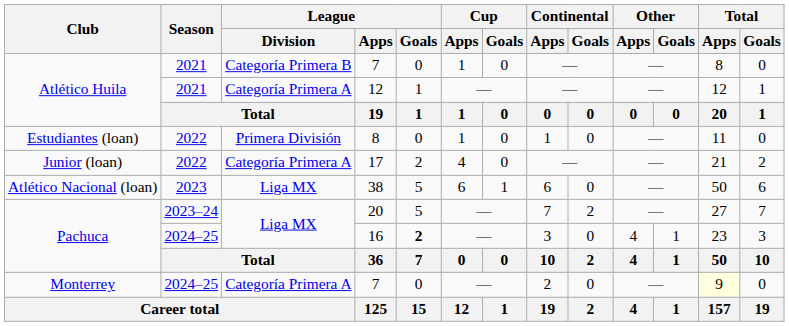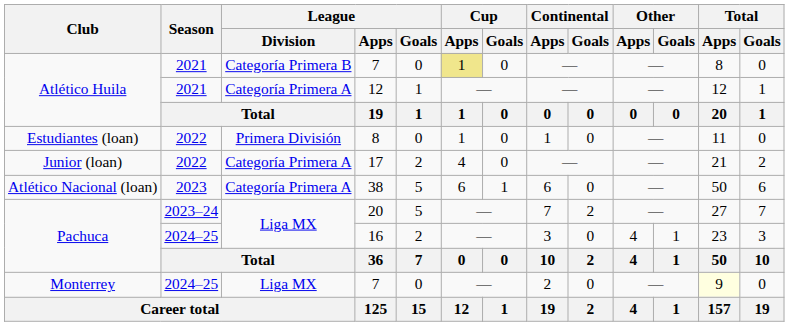Atlético Huila / 7 | Cup / Apps: no background -> khaki background
38 | League / Division: Liga MX -> Categoría Primera A
16 | League / Goals: bold -> normal
Monterrey / 7 | League / Division: Categoría Primera A -> Liga MX
